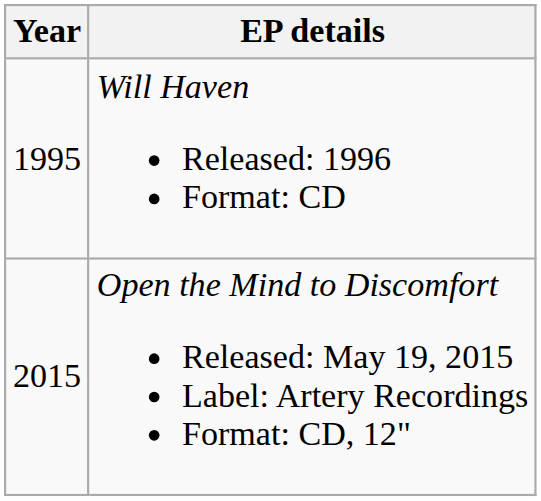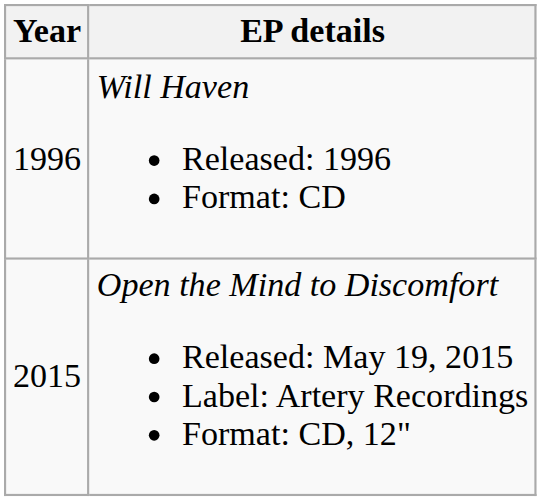Will Haven Released: 1996 Format: CD | Year: 1995 -> 1996
